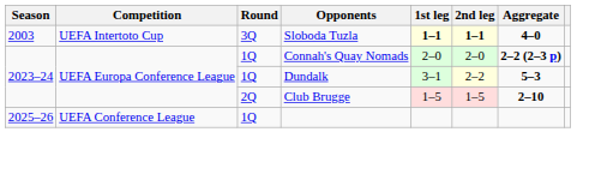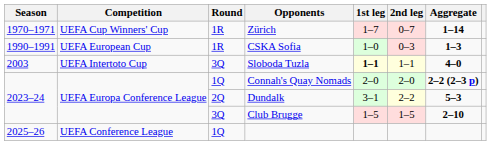+ row: 1970–1971 | UEFA Cup Winners' Cup | 1R | Zürich | 1–7 | 0–7 | 1–14
+ row: 1990–1991 | UEFA European Cup | 1R | CSKA Sofia | 1–0 | 0–3 | 1–3
Sloboda Tuzla | 2nd leg: bold -> normal
Dundalk | Round: 1Q -> 2Q
Club Brugge | Round: 2Q -> 3Q
